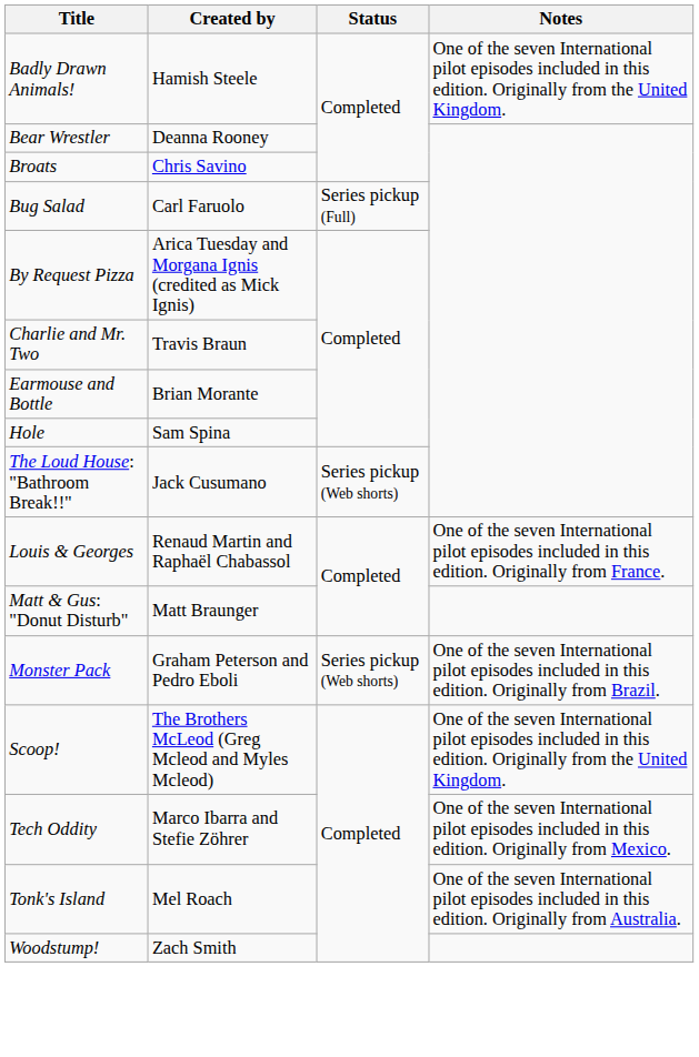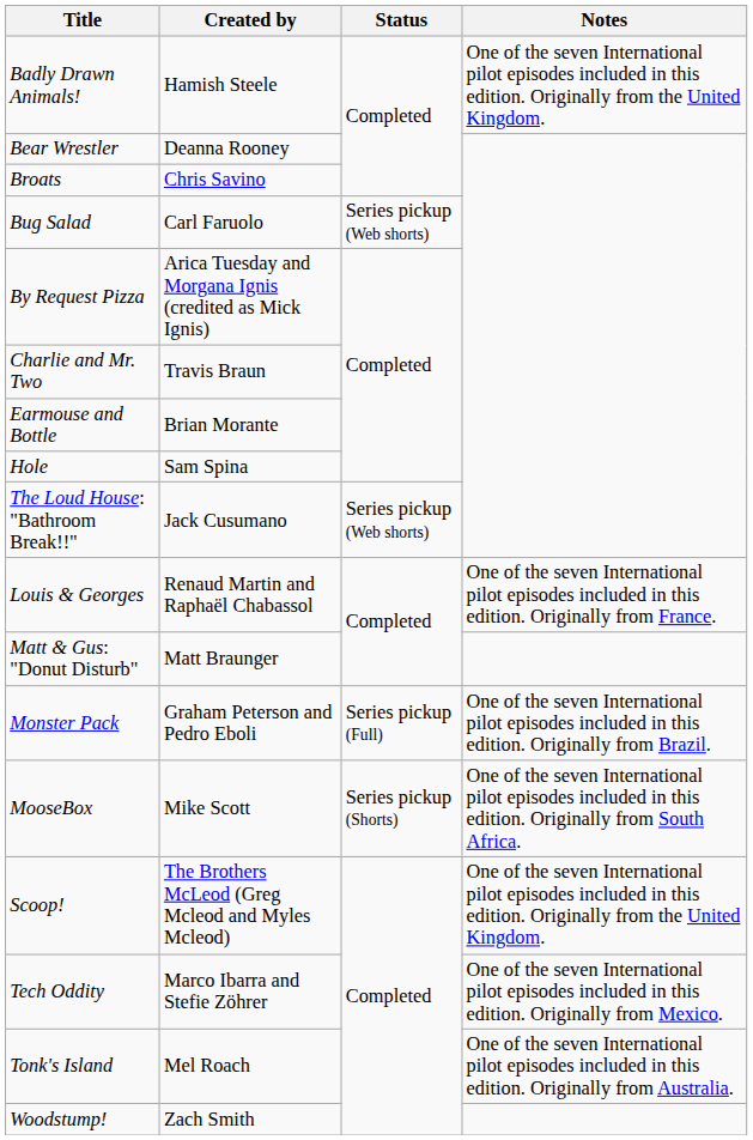Bug Salad | Status: Series pickup (Full) -> Series pickup (Web shorts)
Monster Pack | Status: Series pickup (Web shorts) -> Series pickup (Full)
+ row: MooseBox | Mike Scott | Series pickup (Shorts) | One of the seven International pilot episodes included in this edition. Originally from South Africa.
